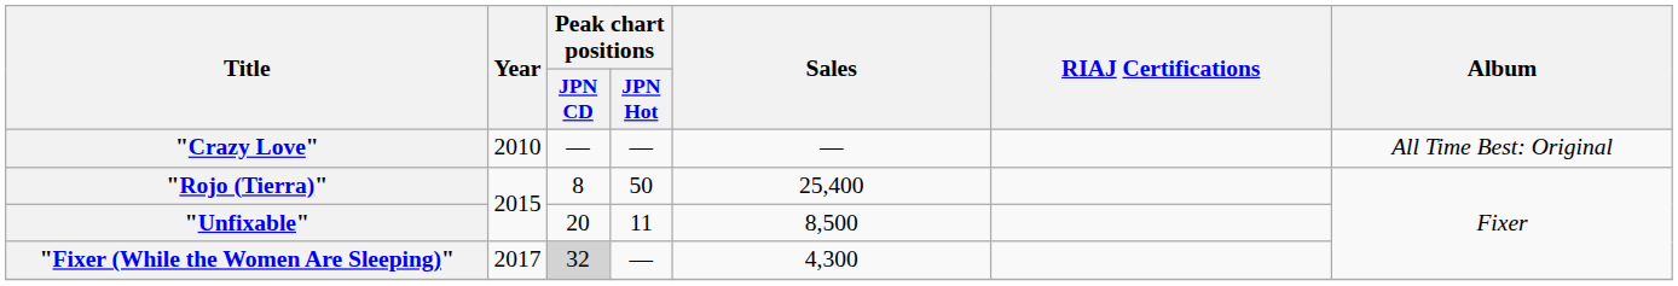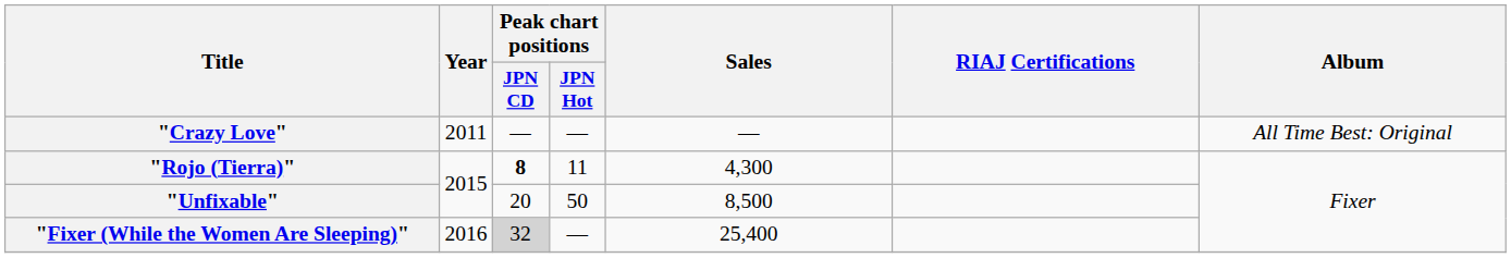"Crazy Love" | Year: 2010 -> 2011
"Rojo (Tierra)" | Peak chart positions / JPN CD: normal -> bold
"Rojo (Tierra)" | Peak chart positions / JPN Hot: 50 -> 11
"Rojo (Tierra)" | Sales: 25,400 -> 4,300
"Unfixable" | Peak chart positions / JPN Hot: 11 -> 50
"Fixer (While the Women Are Sleeping)" | Year: 2017 -> 2016
"Fixer (While the Women Are Sleeping)" | Sales: 4,300 -> 25,400
